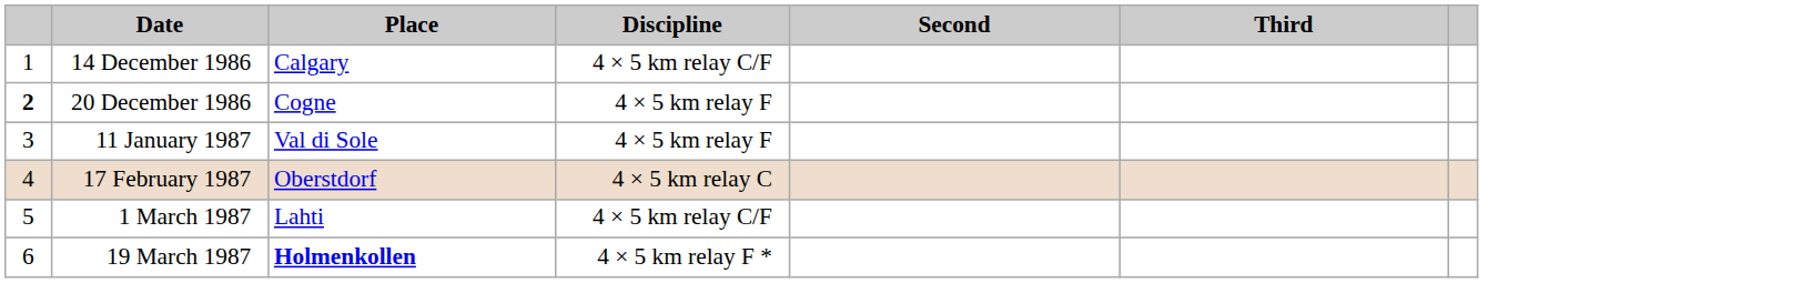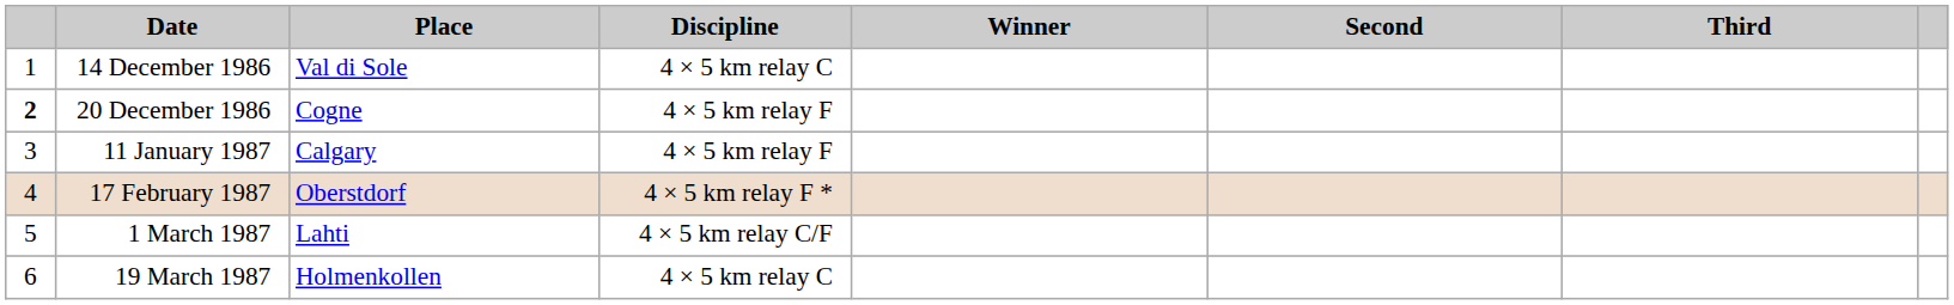+ column: Winner
14 December 1986 | Place: Calgary -> Val di Sole
14 December 1986 | Discipline: 4 × 5 km relay C/F -> 4 × 5 km relay C
11 January 1987 | Place: Val di Sole -> Calgary
17 February 1987 | Discipline: 4 × 5 km relay C -> 4 × 5 km relay F *
19 March 1987 | Place: bold -> normal
19 March 1987 | Discipline: 4 × 5 km relay F * -> 4 × 5 km relay C
